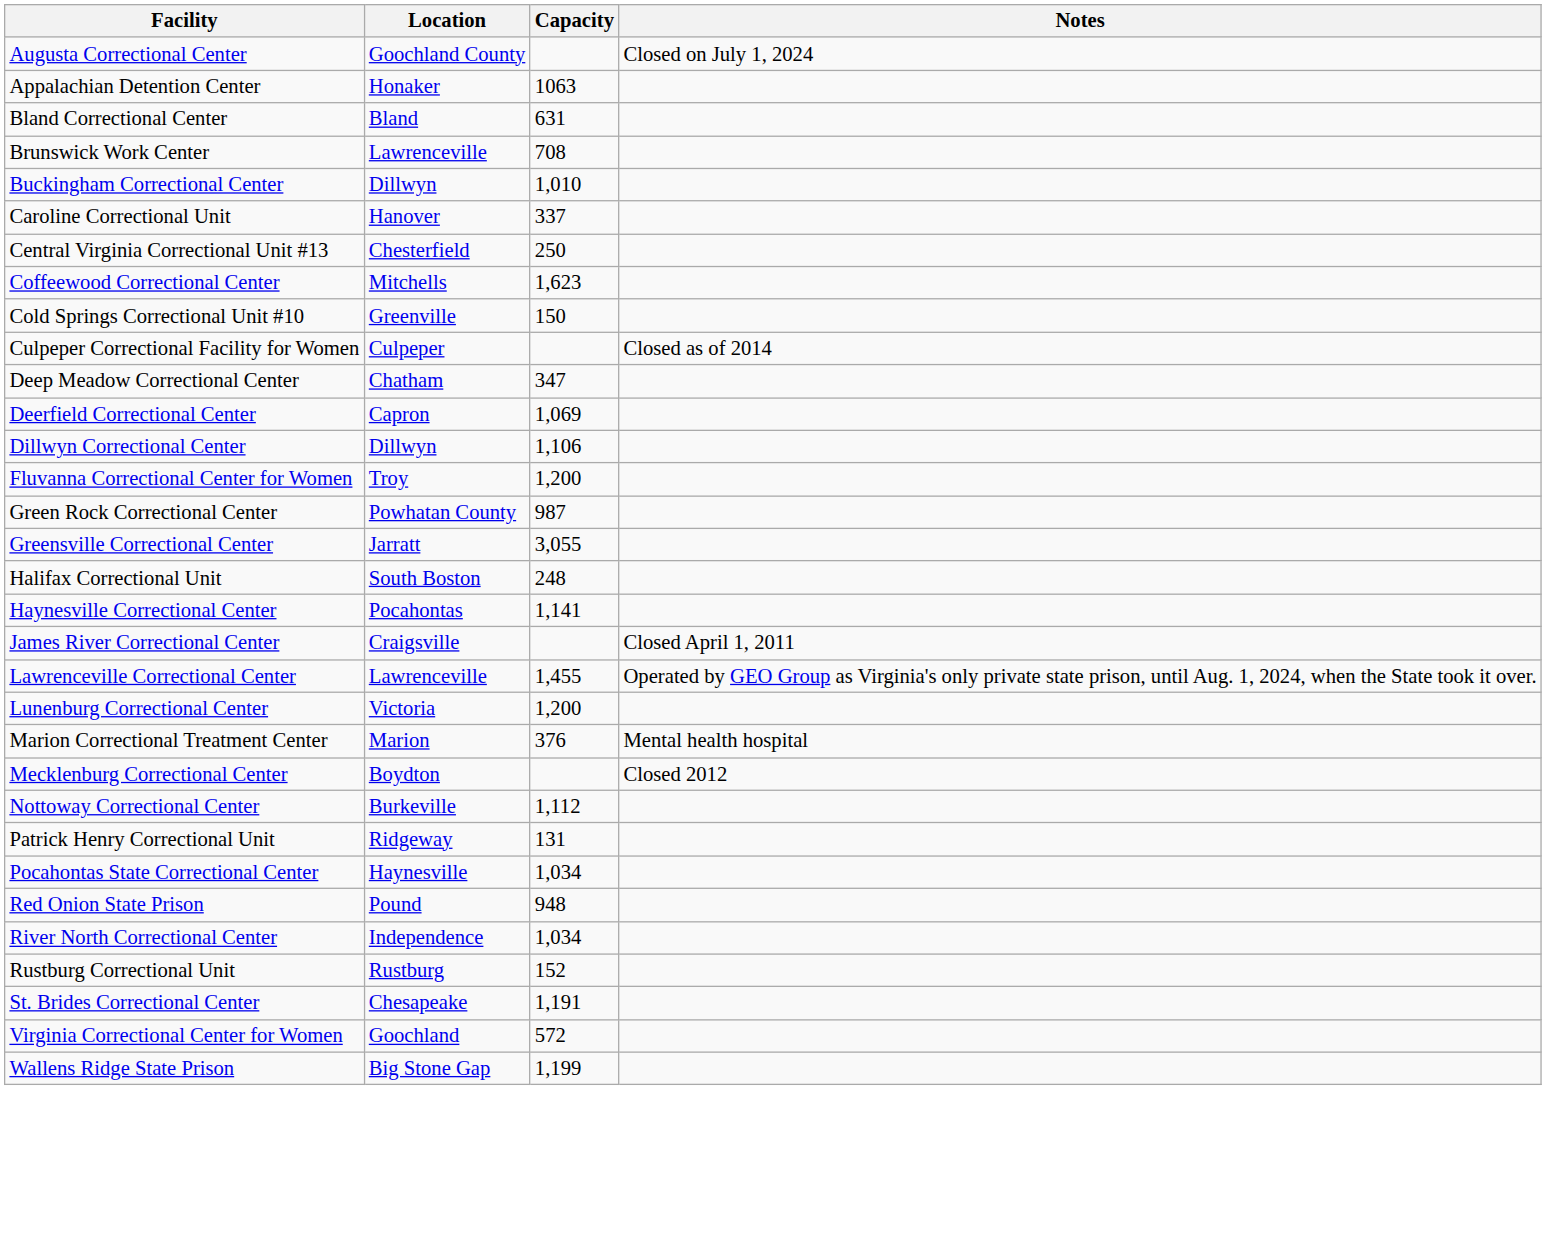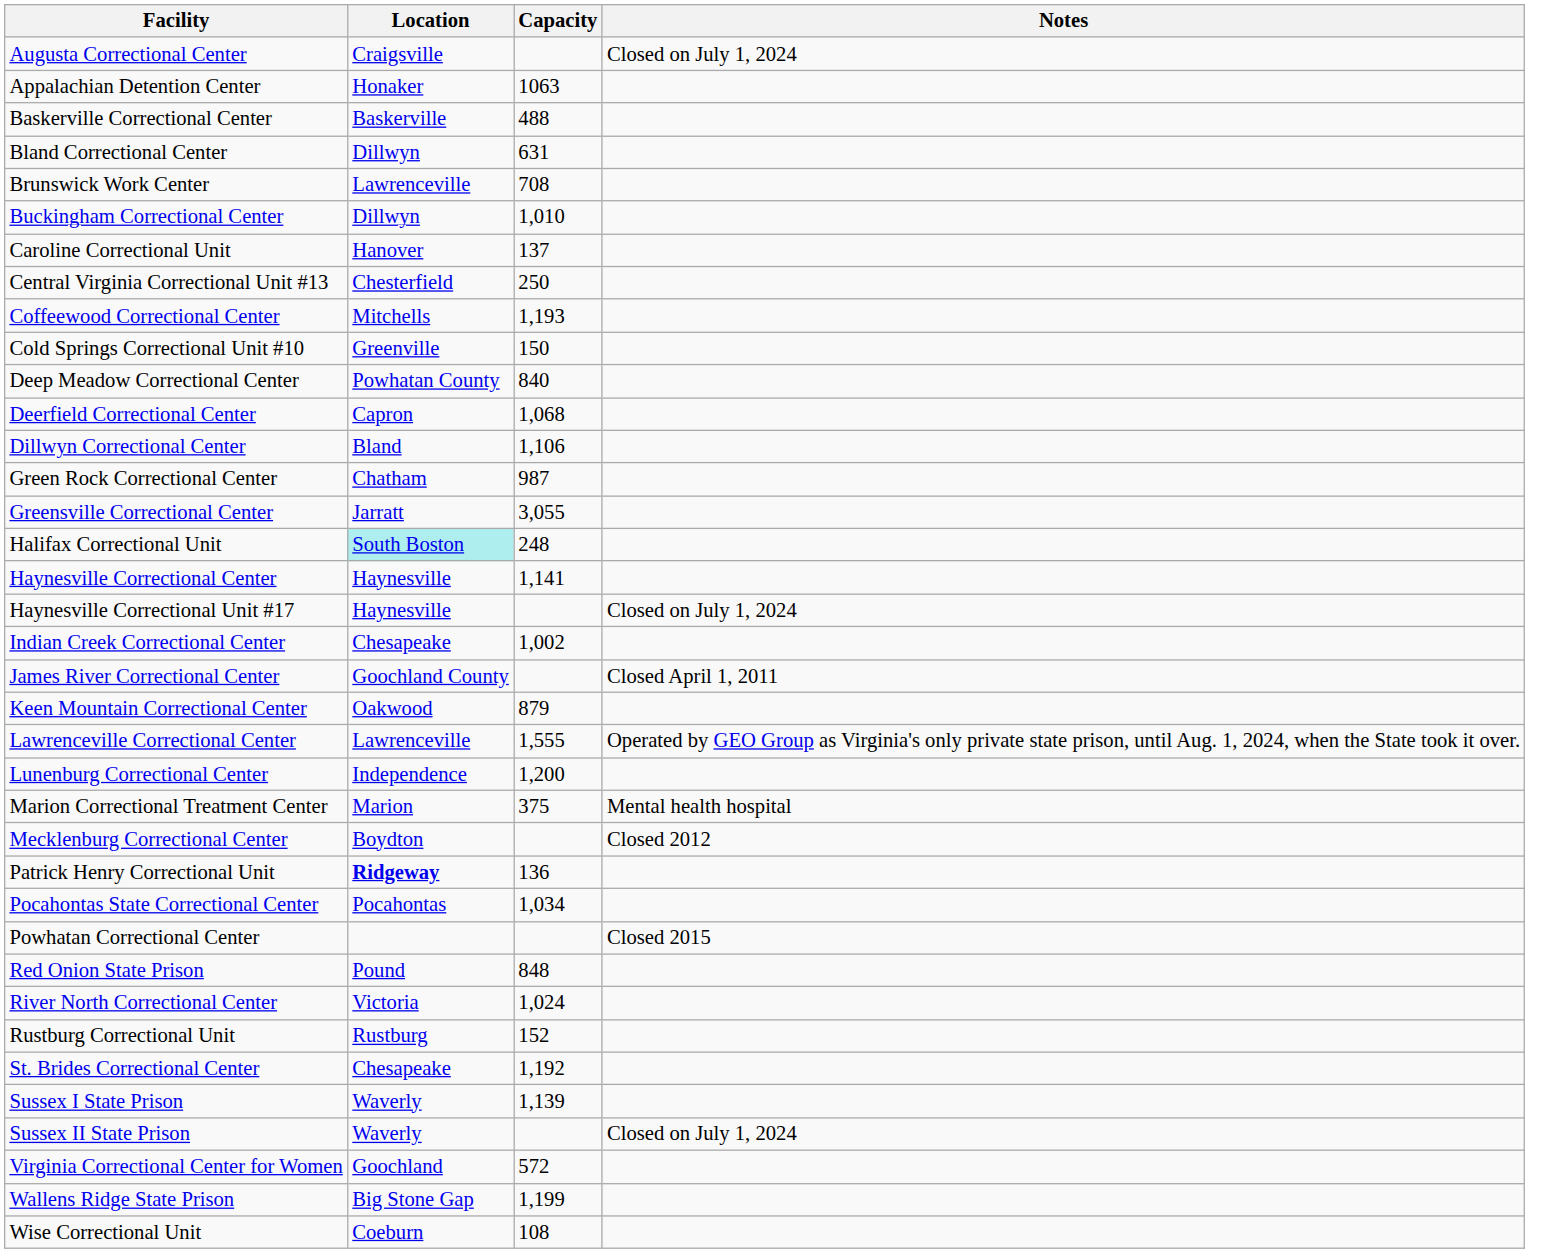Augusta Correctional Center | Location: Goochland County -> Craigsville
+ row: Baskerville Correctional Center | Baskerville | 488
Bland Correctional Center | Location: Bland -> Dillwyn
Caroline Correctional Unit | Capacity: 337 -> 137
Coffeewood Correctional Center | Capacity: 1,623 -> 1,193
- row: Culpeper Correctional Facility for Women | Culpeper | Closed as of 2014
Deep Meadow Correctional Center | Location: Chatham -> Powhatan County
Deep Meadow Correctional Center | Capacity: 347 -> 840
Deerfield Correctional Center | Capacity: 1,069 -> 1,068
Dillwyn Correctional Center | Location: Dillwyn -> Bland
- row: Fluvanna Correctional Center for Women | Troy | 1,200
Green Rock Correctional Center | Location: Powhatan County -> Chatham
Halifax Correctional Unit | Location: no background -> paleturquoise background
Haynesville Correctional Center | Location: Pocahontas -> Haynesville
+ row: Haynesville Correctional Unit #17 | Haynesville | Closed on July 1, 2024
+ row: Indian Creek Correctional Center | Chesapeake | 1,002
James River Correctional Center | Location: Craigsville -> Goochland County
+ row: Keen Mountain Correctional Center | Oakwood | 879
Lawrenceville Correctional Center | Capacity: 1,455 -> 1,555
Lunenburg Correctional Center | Location: Victoria -> Independence
Marion Correctional Treatment Center | Capacity: 376 -> 375
- row: Nottoway Correctional Center | Burkeville | 1,112
Patrick Henry Correctional Unit | Location: normal -> bold
Patrick Henry Correctional Unit | Capacity: 131 -> 136
Pocahontas State Correctional Center | Location: Haynesville -> Pocahontas
+ row: Powhatan Correctional Center | Closed 2015
Red Onion State Prison | Capacity: 948 -> 848
River North Correctional Center | Location: Independence -> Victoria
River North Correctional Center | Capacity: 1,034 -> 1,024
St. Brides Correctional Center | Capacity: 1,191 -> 1,192
+ row: Sussex I State Prison | Waverly | 1,139
+ row: Sussex II State Prison | Waverly | Closed on July 1, 2024
+ row: Wise Correctional Unit | Coeburn | 108
